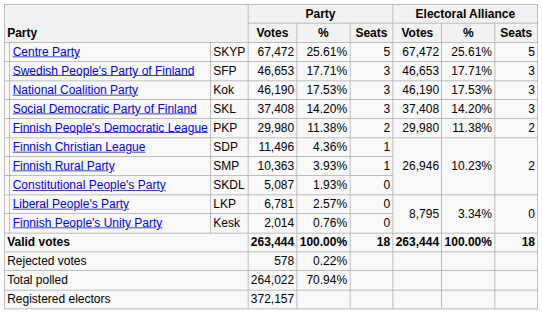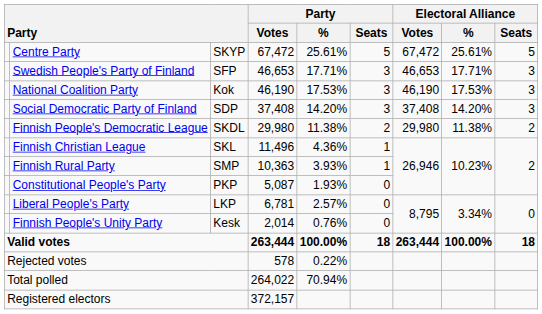Social Democratic Party of Finland | column 3: SKL -> SDP
Finnish People's Democratic League | column 3: PKP -> SKDL
Finnish Christian League | column 3: SDP -> SKL
Constitutional People's Party | column 3: SKDL -> PKP
